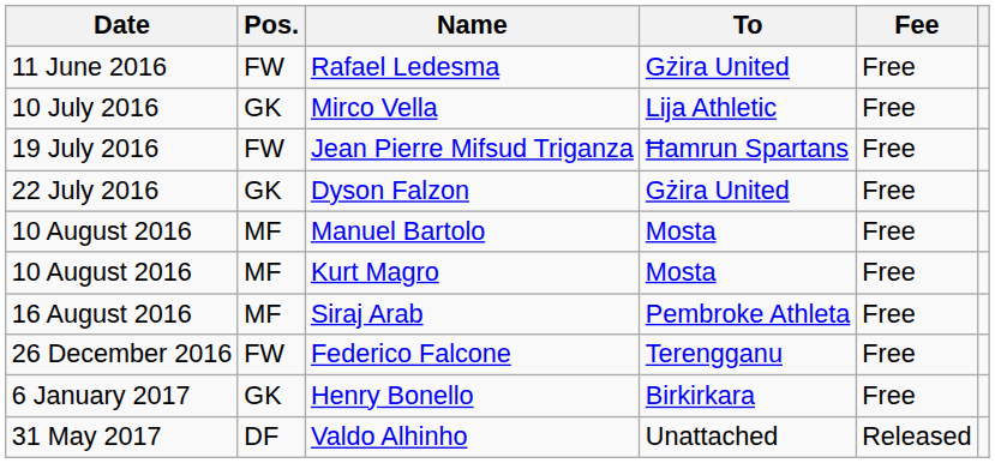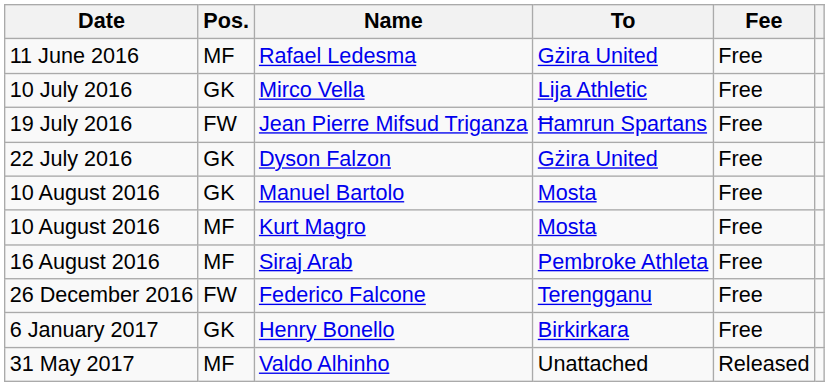Rafael Ledesma | Pos.: FW -> MF
Manuel Bartolo | Pos.: MF -> GK
Valdo Alhinho | Pos.: DF -> MF
